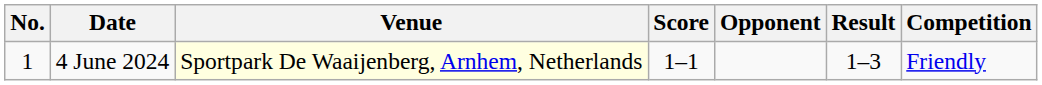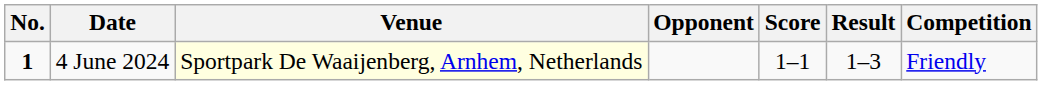columns swapped: Opponent <-> Score
4 June 2024 | No.: normal -> bold
